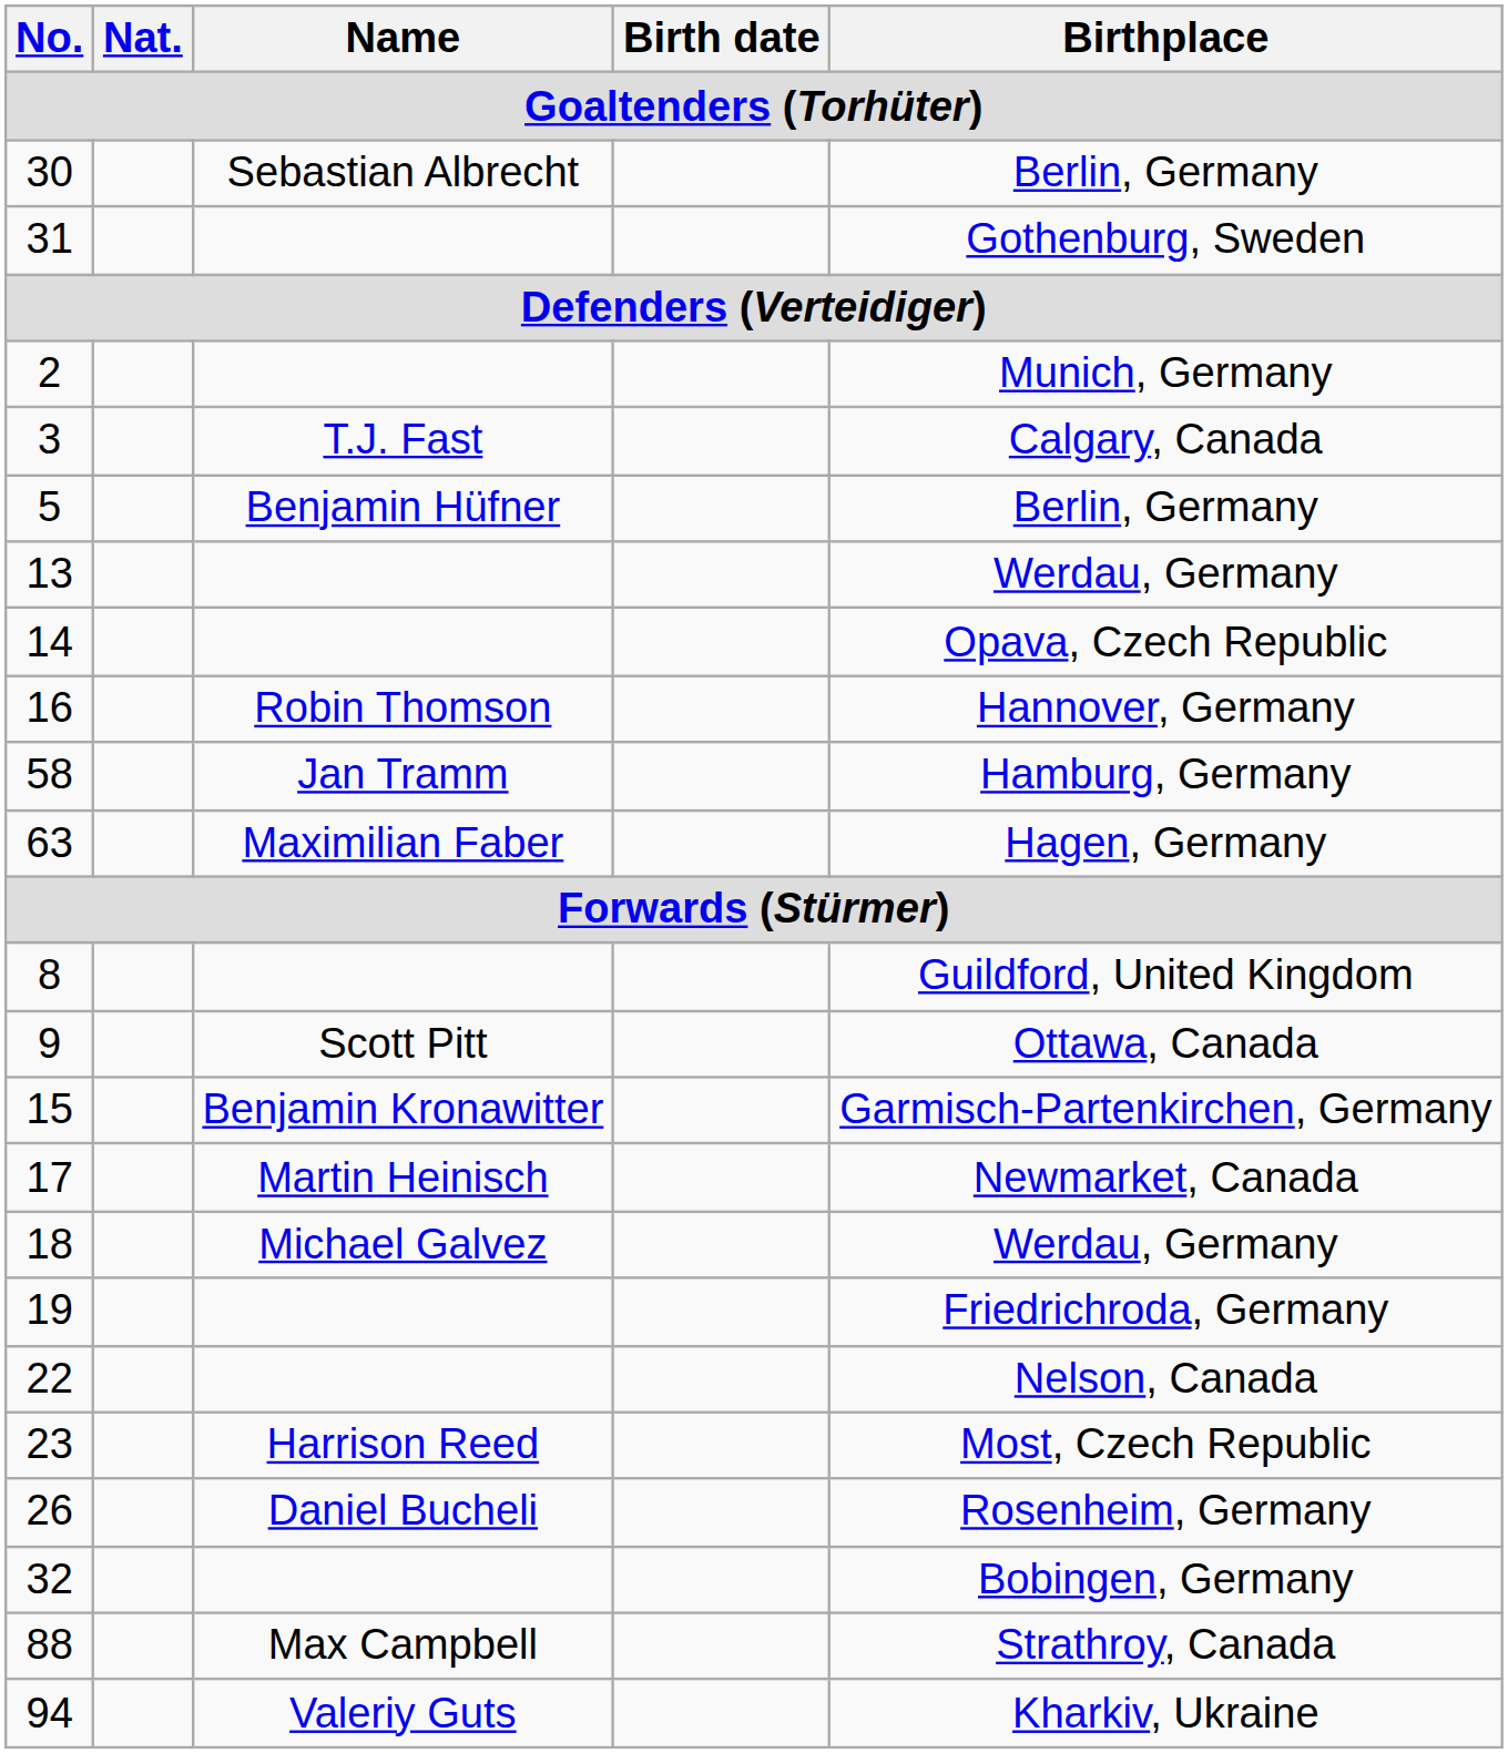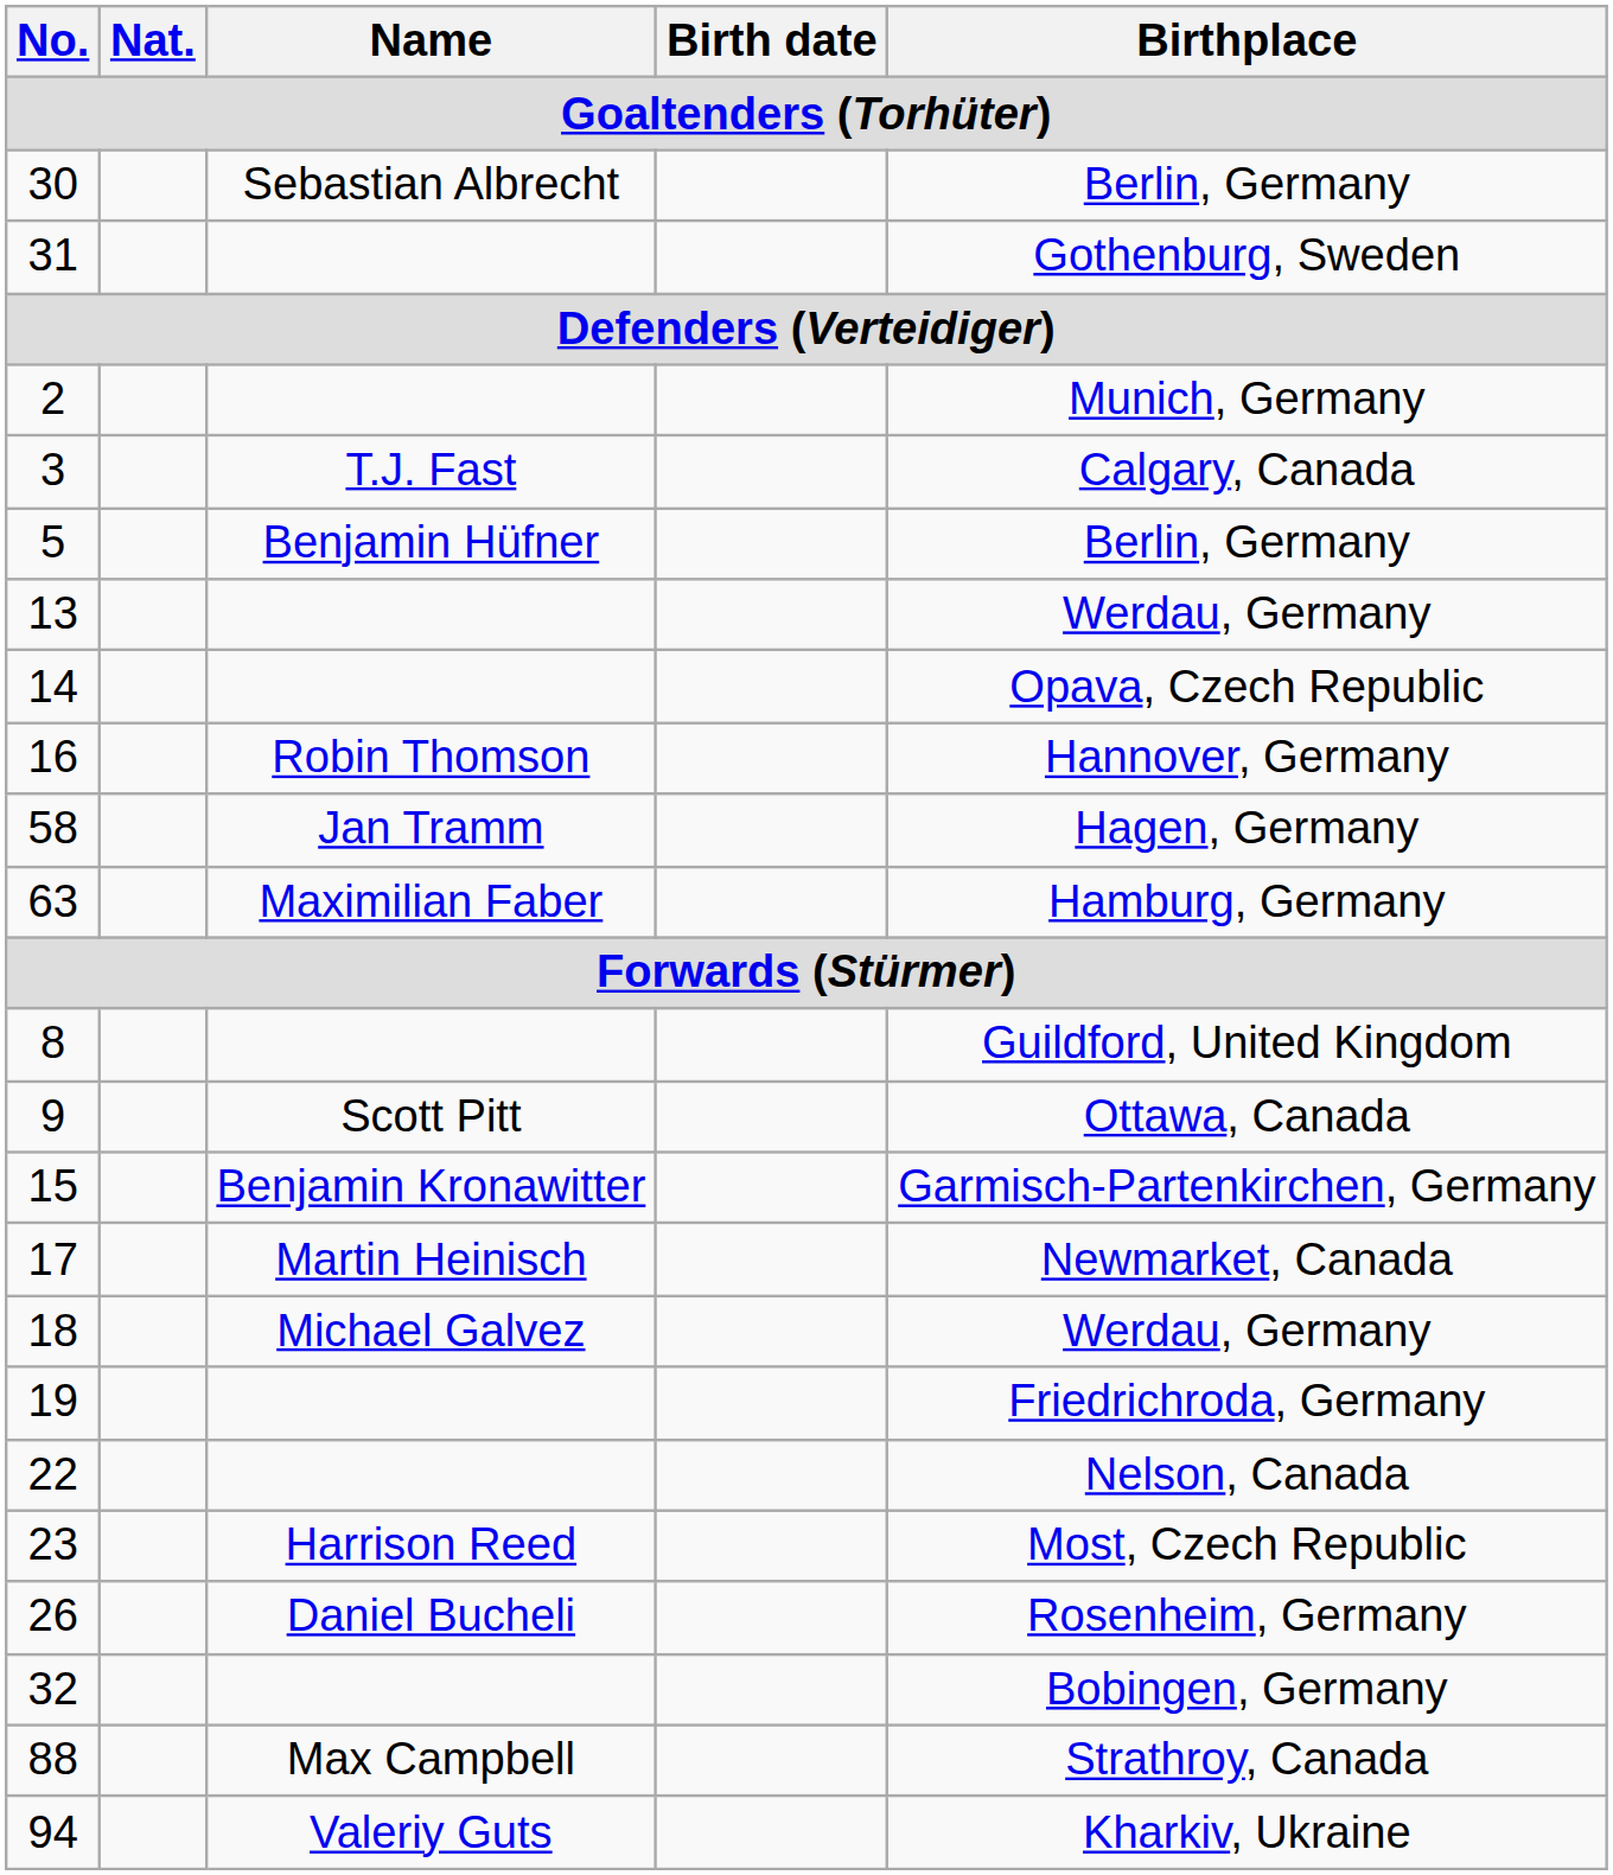58 | Birthplace: Hamburg, Germany -> Hagen, Germany
63 | Birthplace: Hagen, Germany -> Hamburg, Germany
